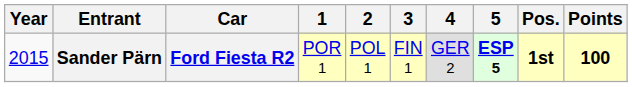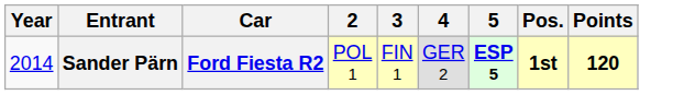- column: 1 | POR 1
Sander Pärn | Year: 2015 -> 2014
Sander Pärn | Points: 100 -> 120
